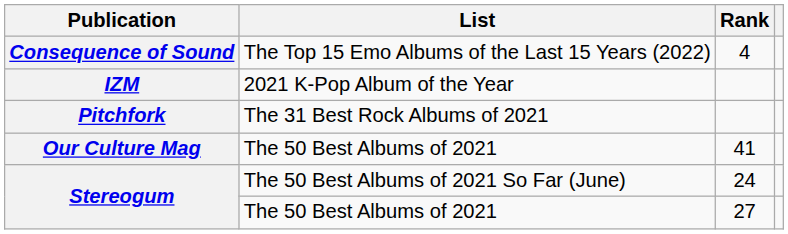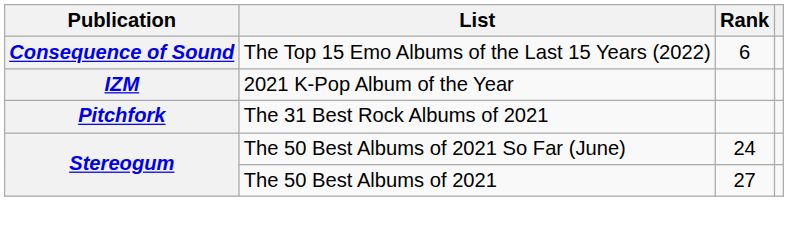Consequence of Sound | Rank: 4 -> 6
- row: Our Culture Mag | The 50 Best Albums of 2021 | 41
